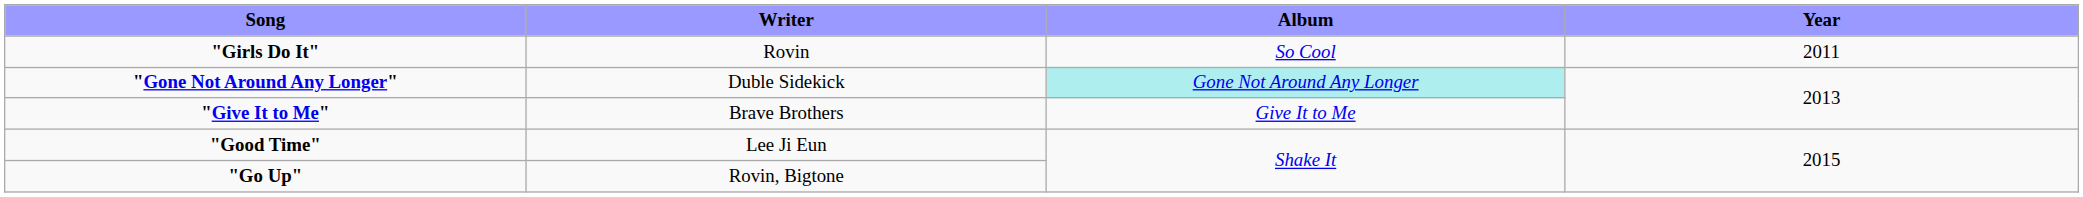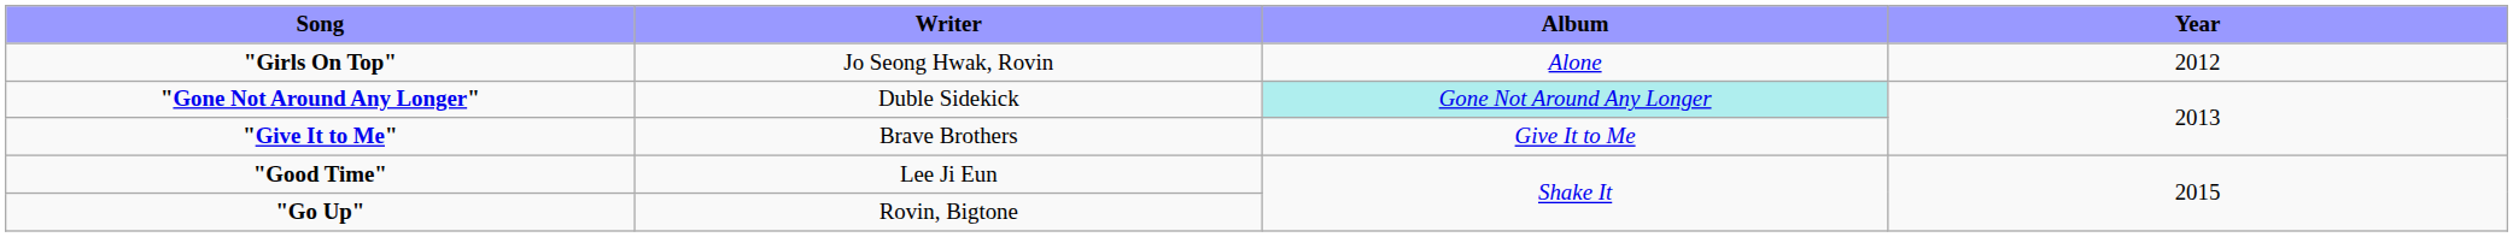- row: "Girls Do It" | Rovin | So Cool | 2011
+ row: "Girls On Top" | Jo Seong Hwak, Rovin | Alone | 2012
